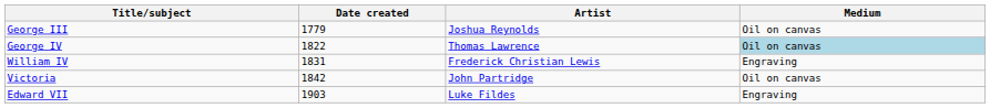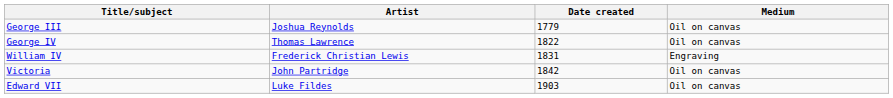columns swapped: Artist <-> Date created
George IV | Medium: lightblue background -> no background
Edward VII | Medium: Engraving -> Oil on canvas
